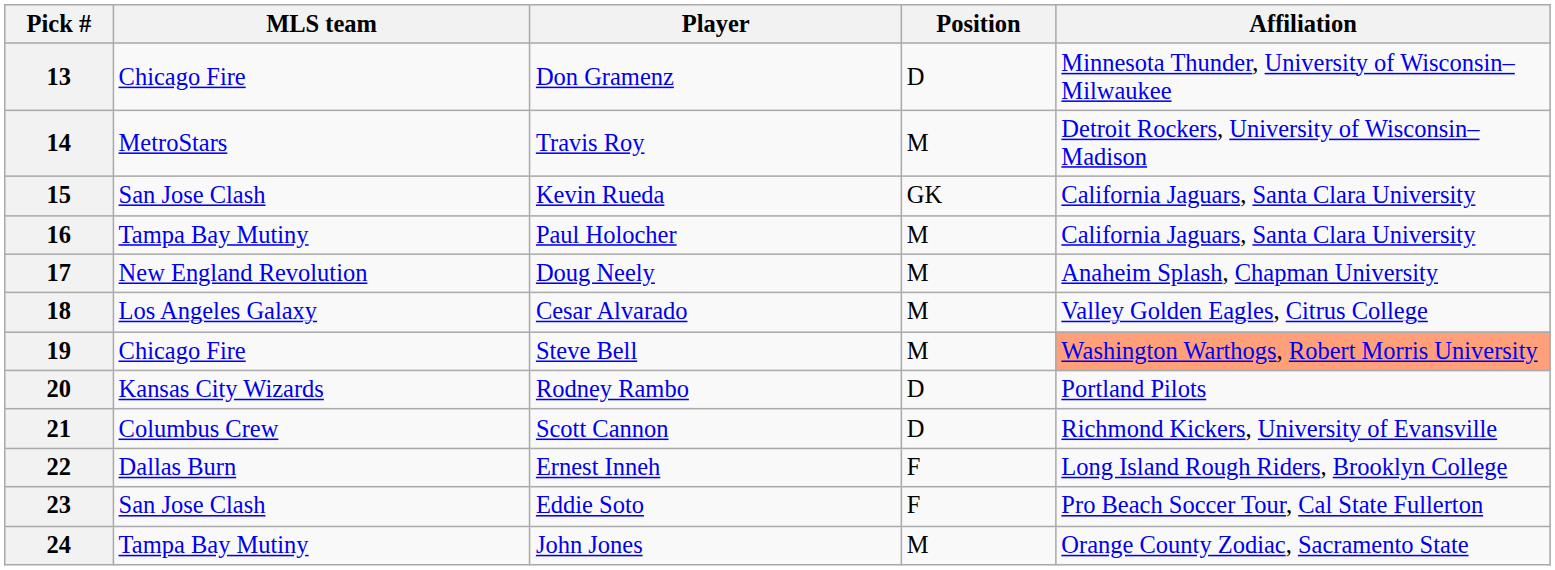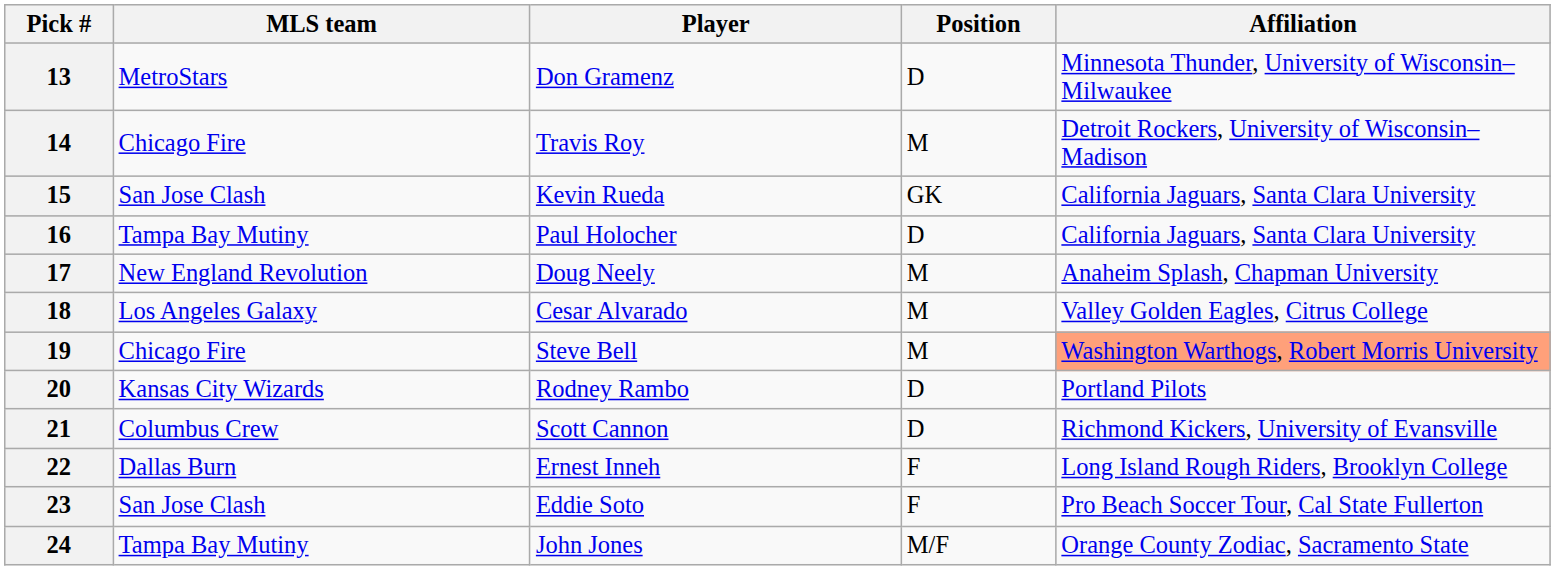13 | MLS team: Chicago Fire -> MetroStars
14 | MLS team: MetroStars -> Chicago Fire
16 | Position: M -> D
24 | Position: M -> M/F
